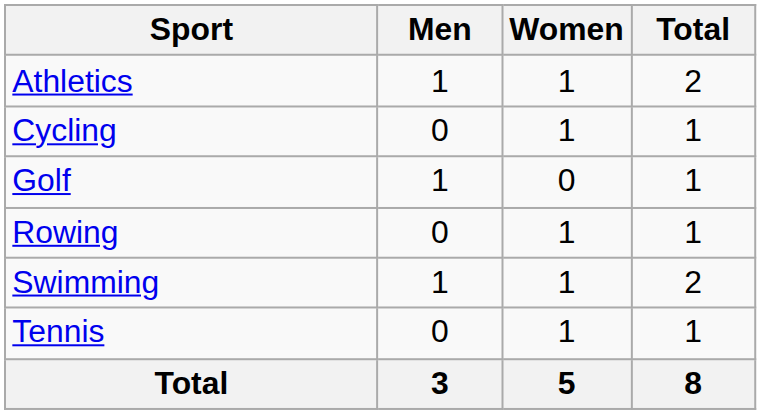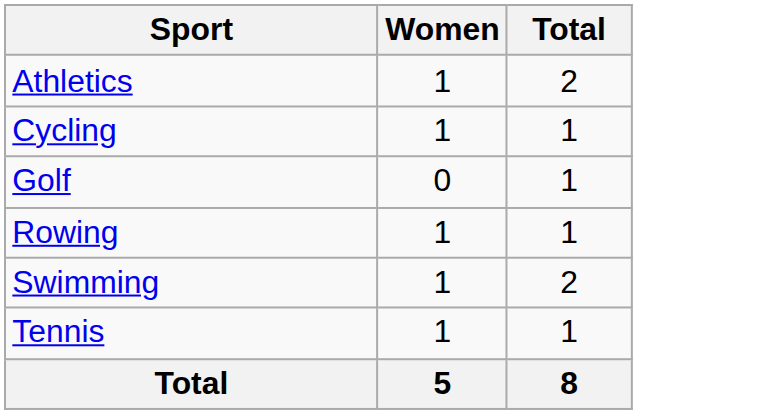- column: Men | 1 | 0 | 1 | 0 | 1 | 0 | 3
